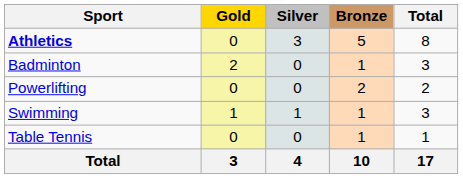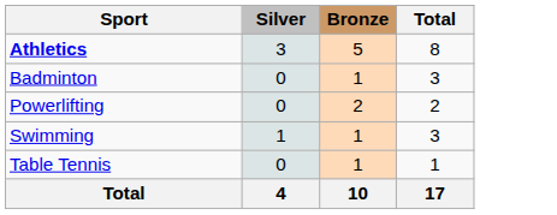- column: Gold | 0 | 2 | 0 | 1 | 0 | 3
